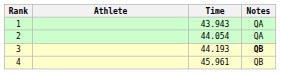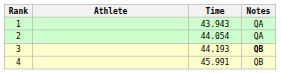4 | Time: 45.961 -> 45.991
